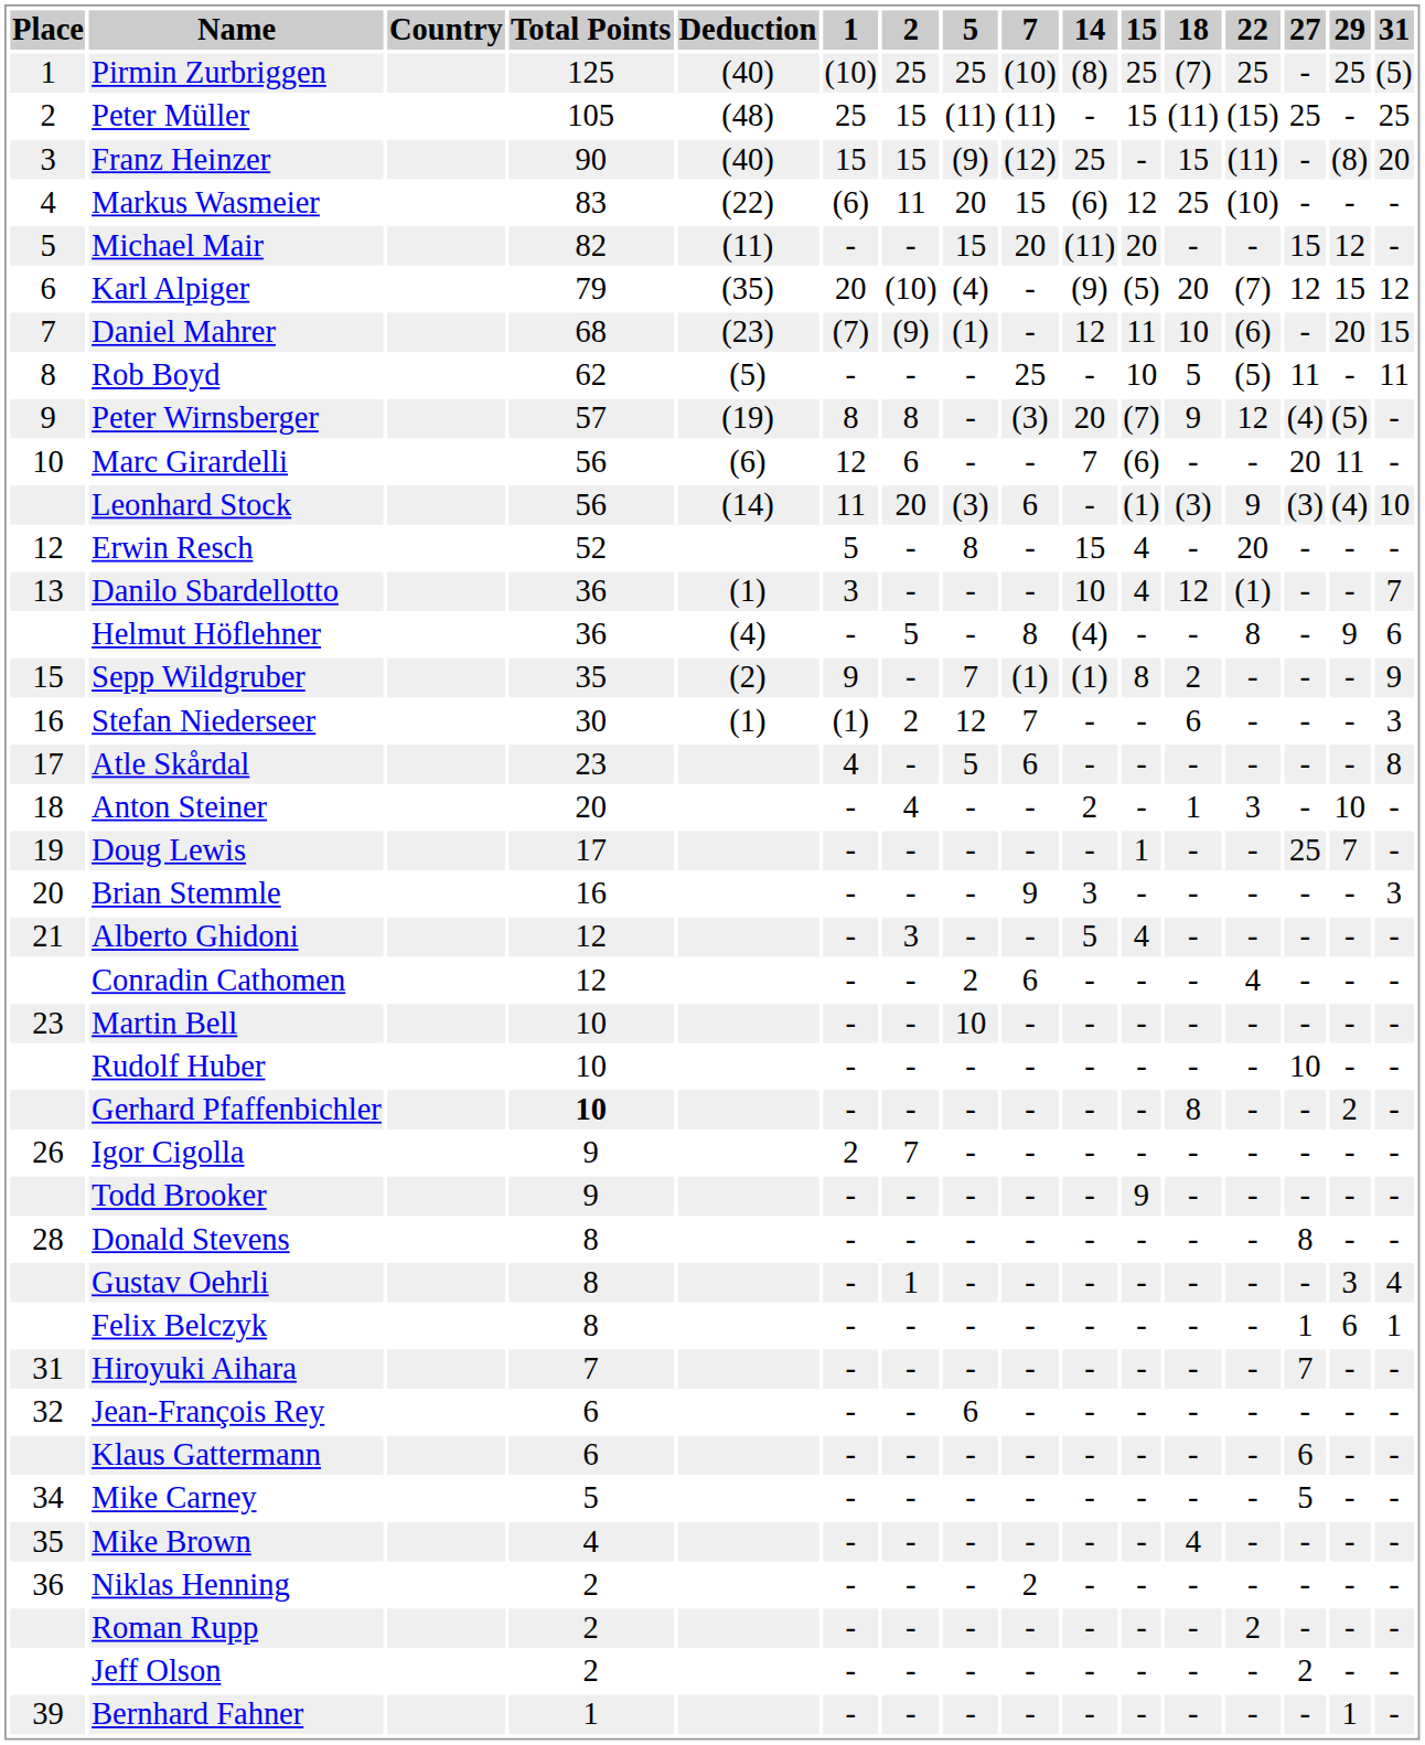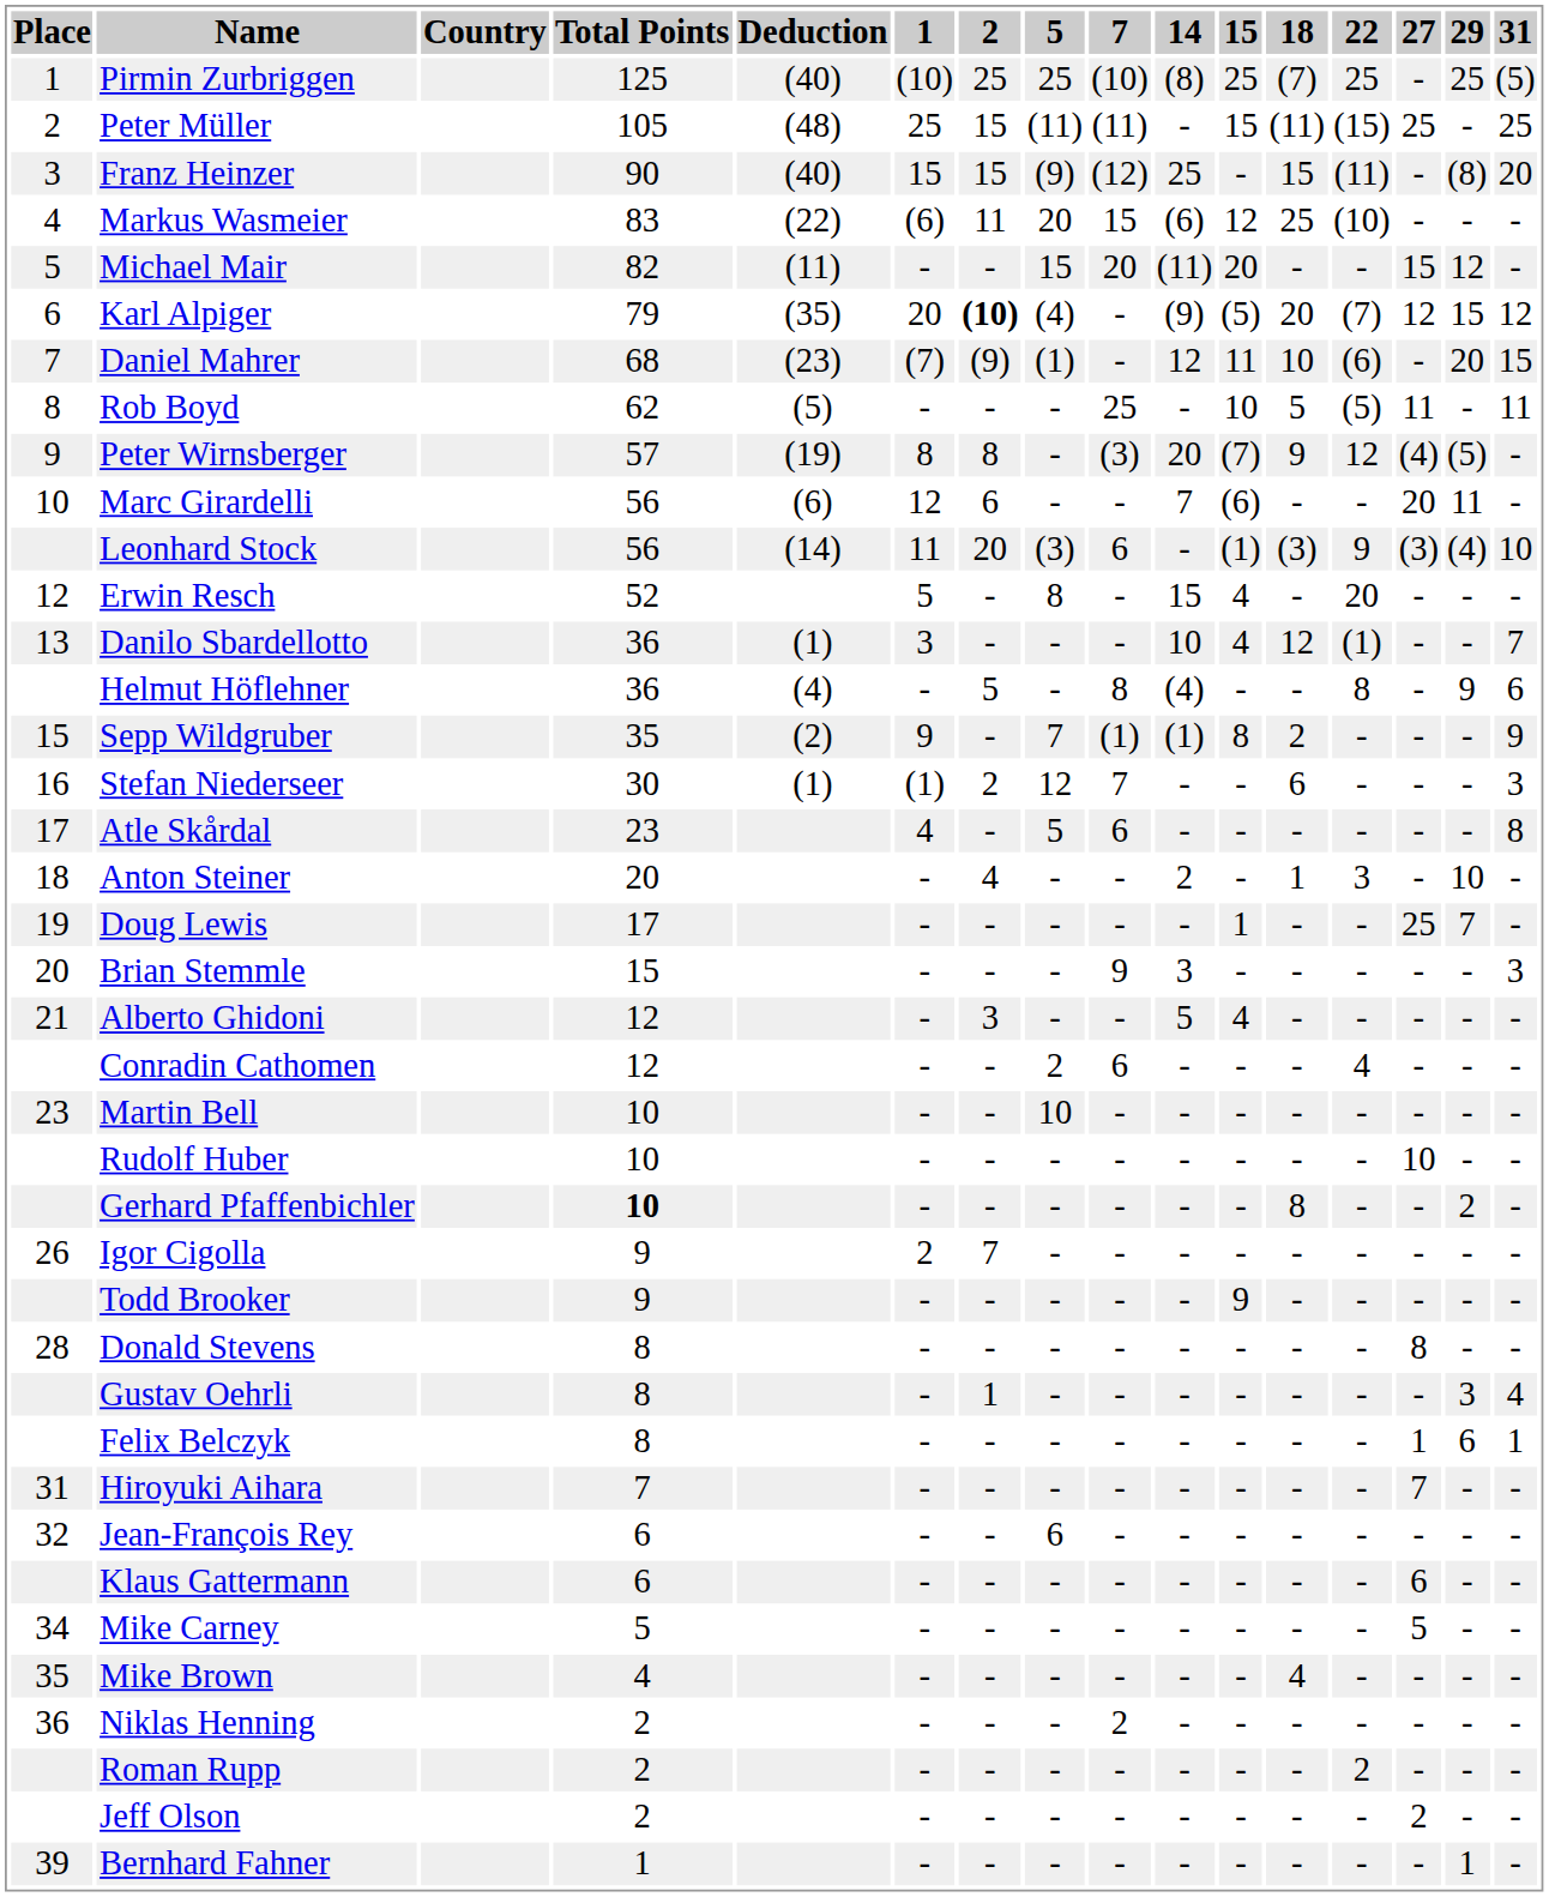Karl Alpiger | 2: normal -> bold
Brian Stemmle | Total Points: 16 -> 15
